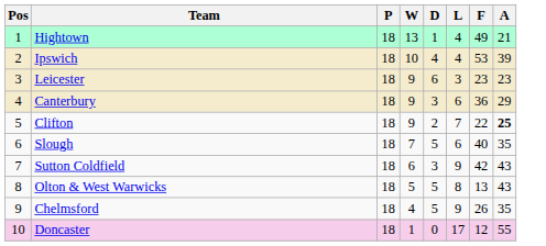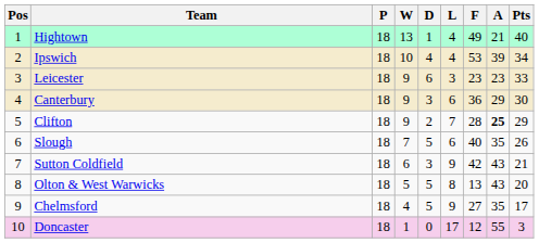+ column: Pts | 40 | 34 | 33 | 30 | 29 | 26 | 21 | 20 | 17 | 3
Clifton | F: 22 -> 28
Chelmsford | F: 26 -> 27
